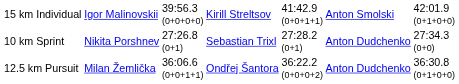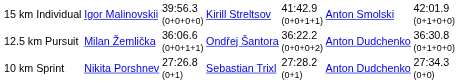rows swapped: 10 km Sprint <-> 12.5 km Pursuit
